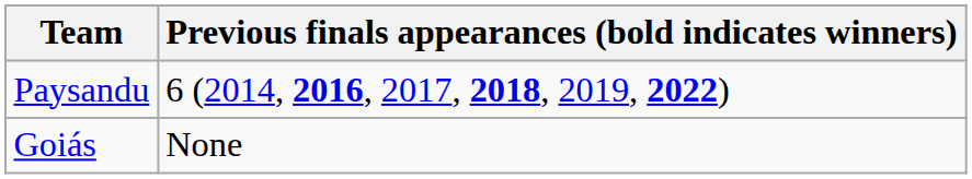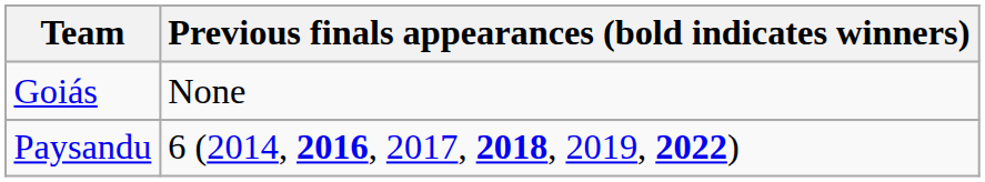rows swapped: Paysandu <-> Goiás
